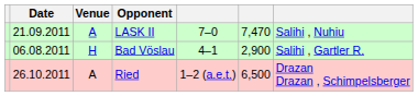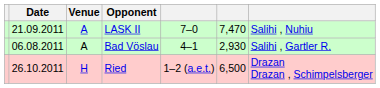Bad Vöslau | Venue: H -> A
Bad Vöslau | column 6: 2,900 -> 2,930
Ried | Venue: A -> H
